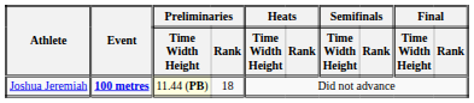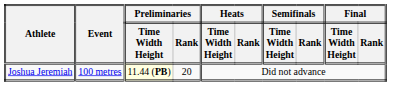Joshua Jeremiah | Event: bold -> normal
Joshua Jeremiah | Preliminaries / Rank: 18 -> 20
